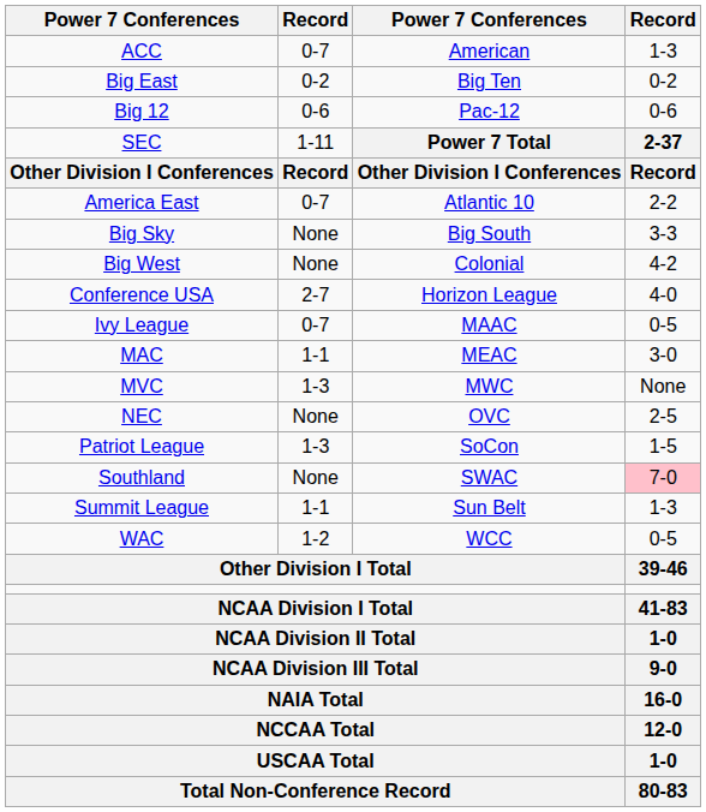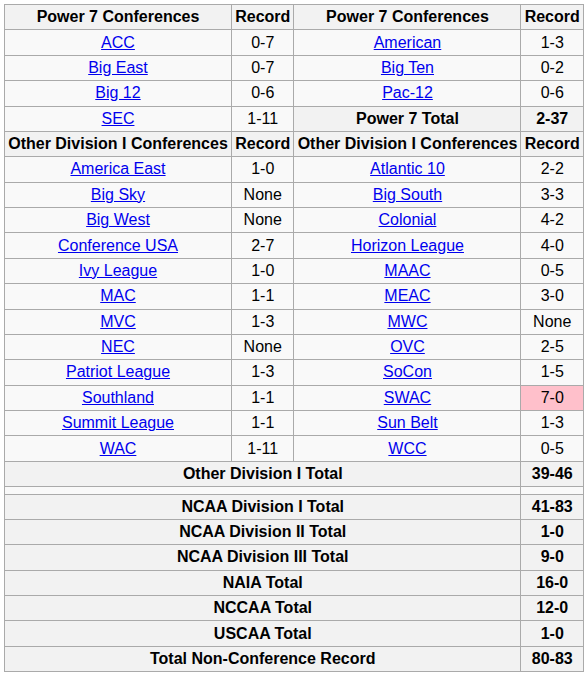Big East | column 2: 0-2 -> 0-7
America East | column 2: 0-7 -> 1-0
Ivy League | column 2: 0-7 -> 1-0
Southland | column 2: None -> 1-1
WAC | column 2: 1-2 -> 1-11
